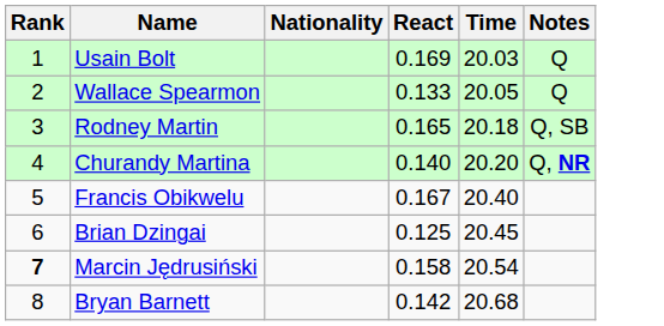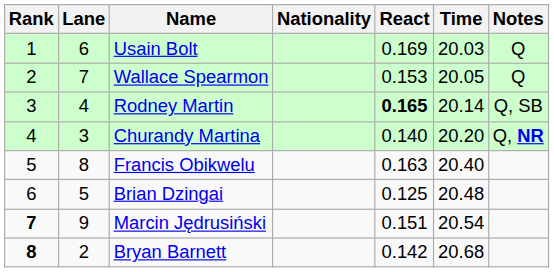+ column: Lane | 6 | 7 | 4 | 3 | 8 | 5 | 9 | 2
Wallace Spearmon | React: 0.133 -> 0.153
Rodney Martin | React: normal -> bold
Rodney Martin | Time: 20.18 -> 20.14
Francis Obikwelu | React: 0.167 -> 0.163
Brian Dzingai | Time: 20.45 -> 20.48
Marcin Jędrusiński | React: 0.158 -> 0.151
Bryan Barnett | Rank: normal -> bold
